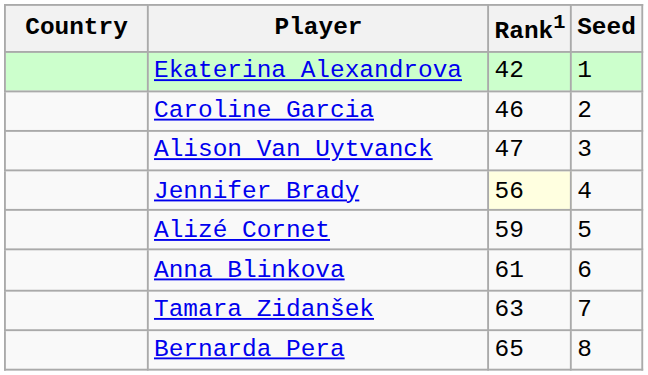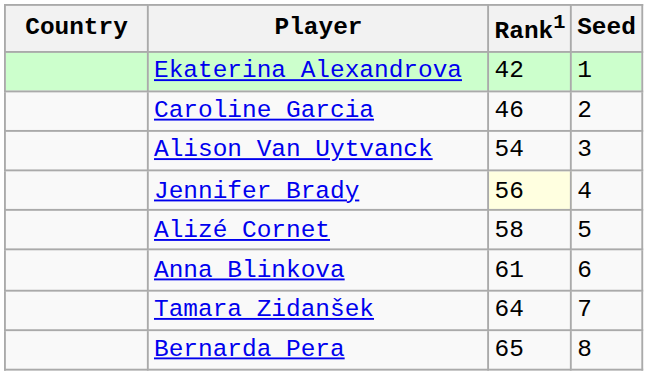Alison Van Uytvanck | Rank1: 47 -> 54
Alizé Cornet | Rank1: 59 -> 58
Tamara Zidanšek | Rank1: 63 -> 64
